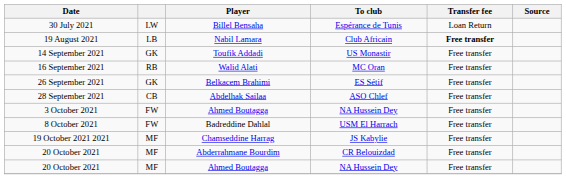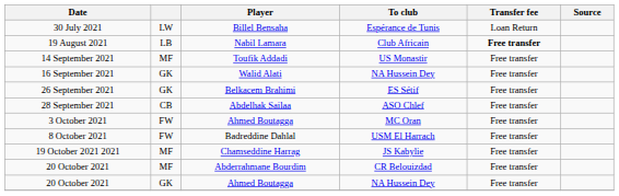14 September 2021 | column 2: GK -> MF
16 September 2021 | column 2: RB -> GK
16 September 2021 | To club: MC Oran -> NA Hussein Dey
3 October 2021 | To club: NA Hussein Dey -> MC Oran
20 October 2021 / Ahmed Boutagga | column 2: MF -> GK
